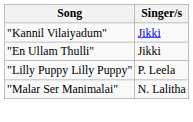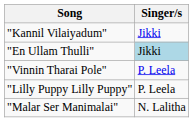"En Ullam Thulli" | Singer/s: no background -> lightblue background
+ row: "Vinnin Tharai Pole" | P. Leela
